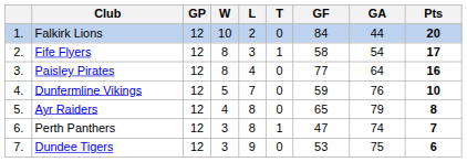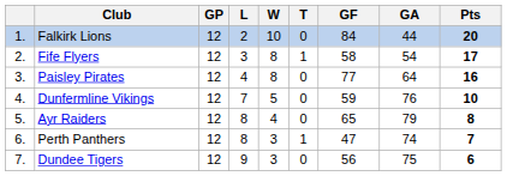columns swapped: W <-> L
Dundee Tigers | GF: 53 -> 56
